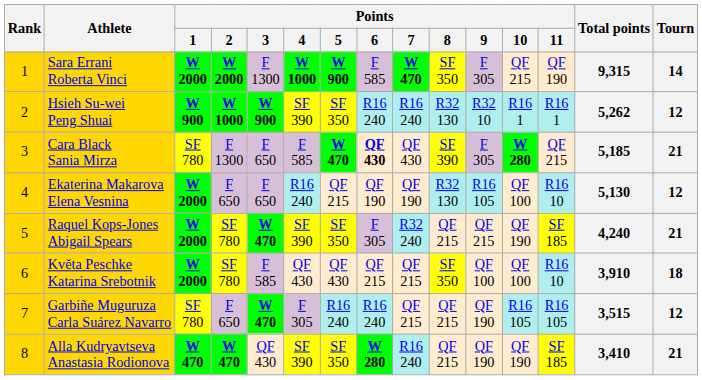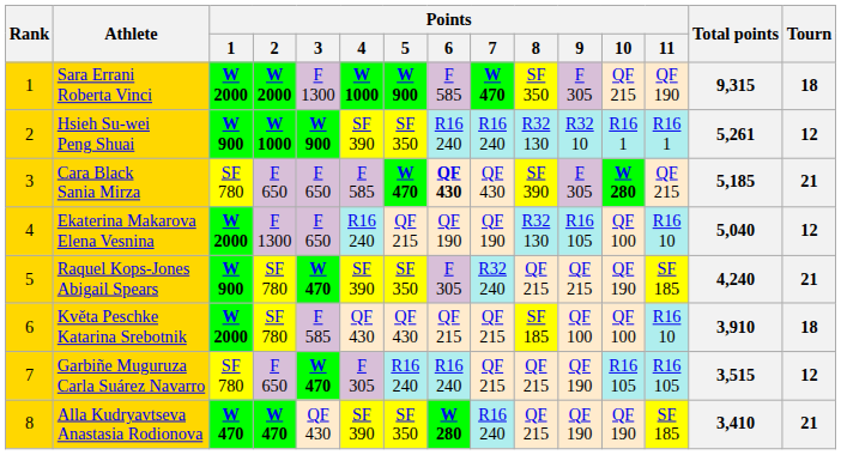Sara Errani Roberta Vinci | Tourn: 14 -> 18
Hsieh Su-wei Peng Shuai | Total points: 5,262 -> 5,261
Cara Black Sania Mirza | Points / 2: F 1300 -> F 650
Ekaterina Makarova Elena Vesnina | Points / 2: F 650 -> F 1300
Ekaterina Makarova Elena Vesnina | Total points: 5,130 -> 5,040
Raquel Kops-Jones Abigail Spears | Points / 1: W 2000 -> W 900
Květa Peschke Katarina Srebotnik | Points / 8: SF 350 -> SF 185
